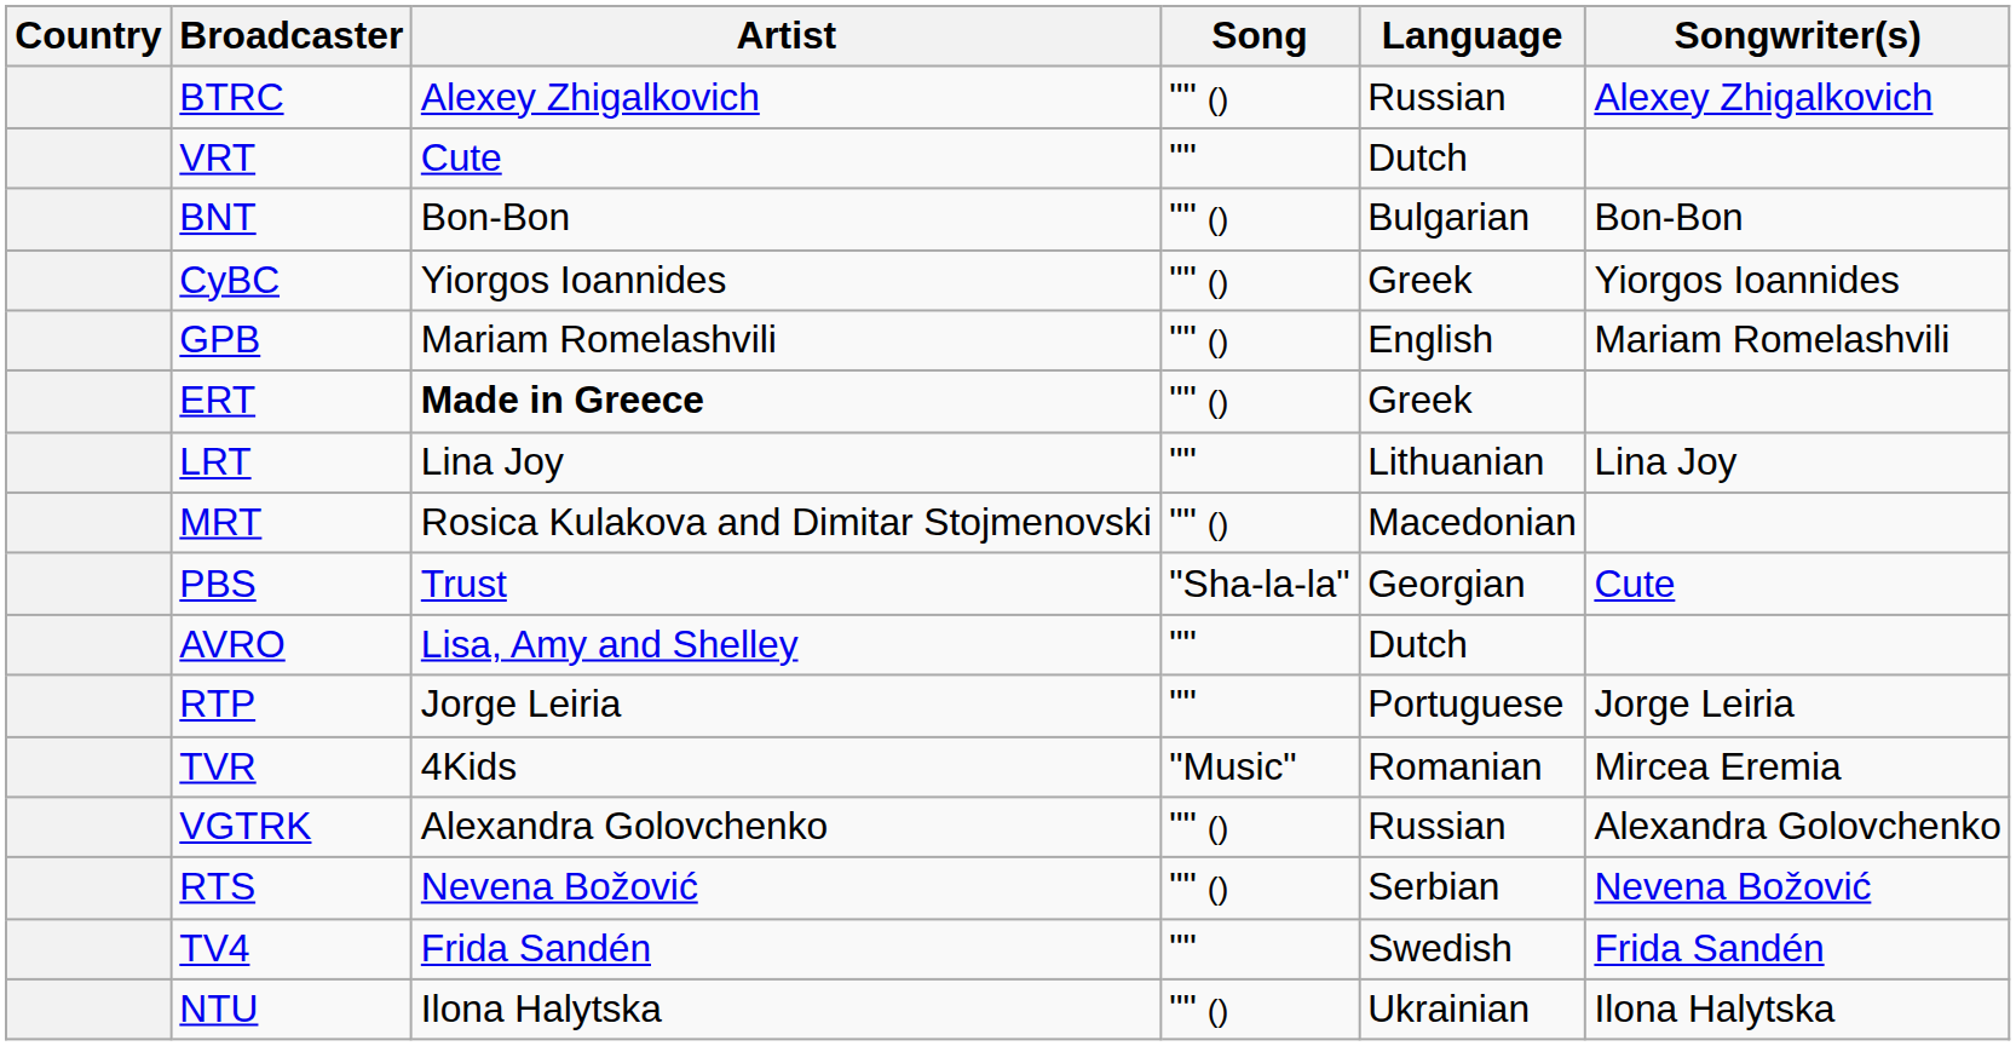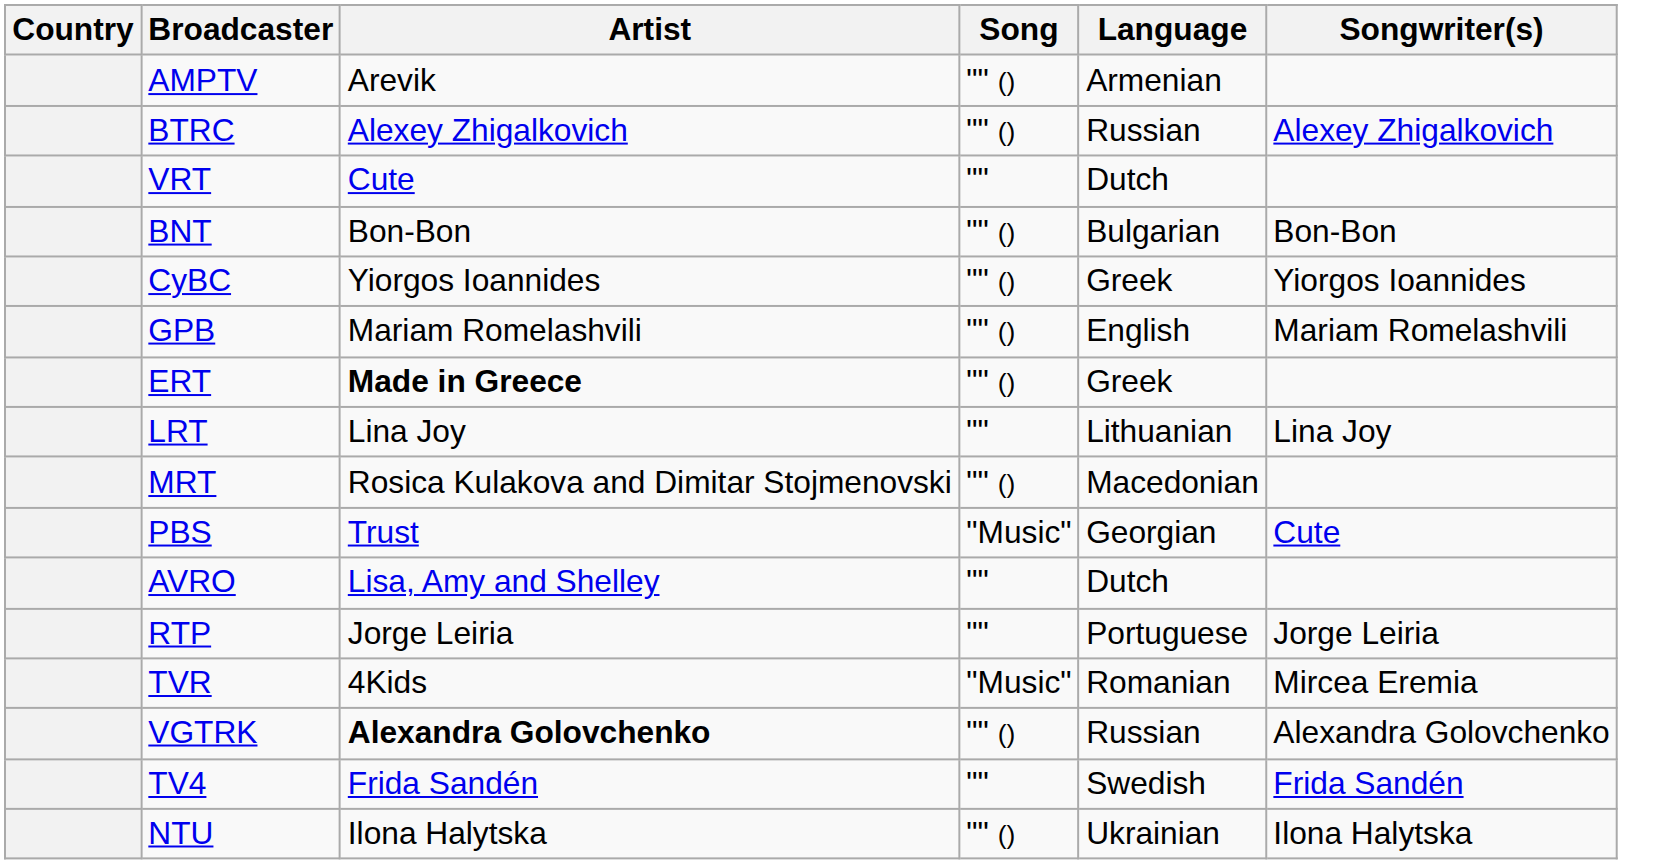+ row: AMPTV | Arevik | "" () | Armenian
PBS | Song: "Sha-la-la" -> "Music"
VGTRK | Artist: normal -> bold
- row: RTS | Nevena Božović | "" () | Serbian | Nevena Božović
